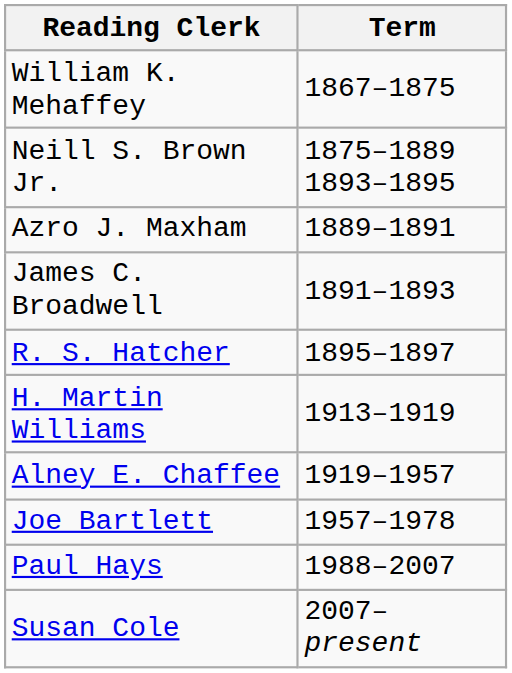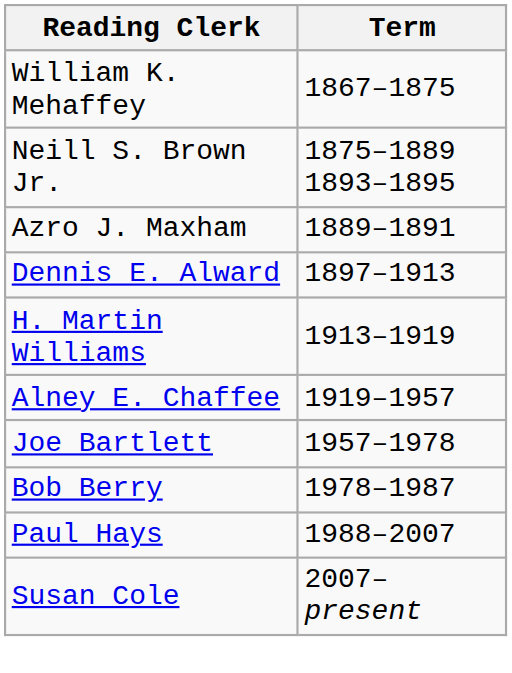- row: James C. Broadwell | 1891–1893
- row: R. S. Hatcher | 1895–1897
+ row: Dennis E. Alward | 1897–1913
+ row: Bob Berry | 1978–1987
